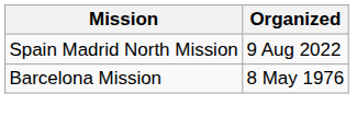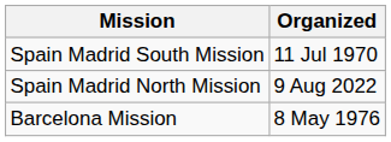+ row: Spain Madrid South Mission | 11 Jul 1970
